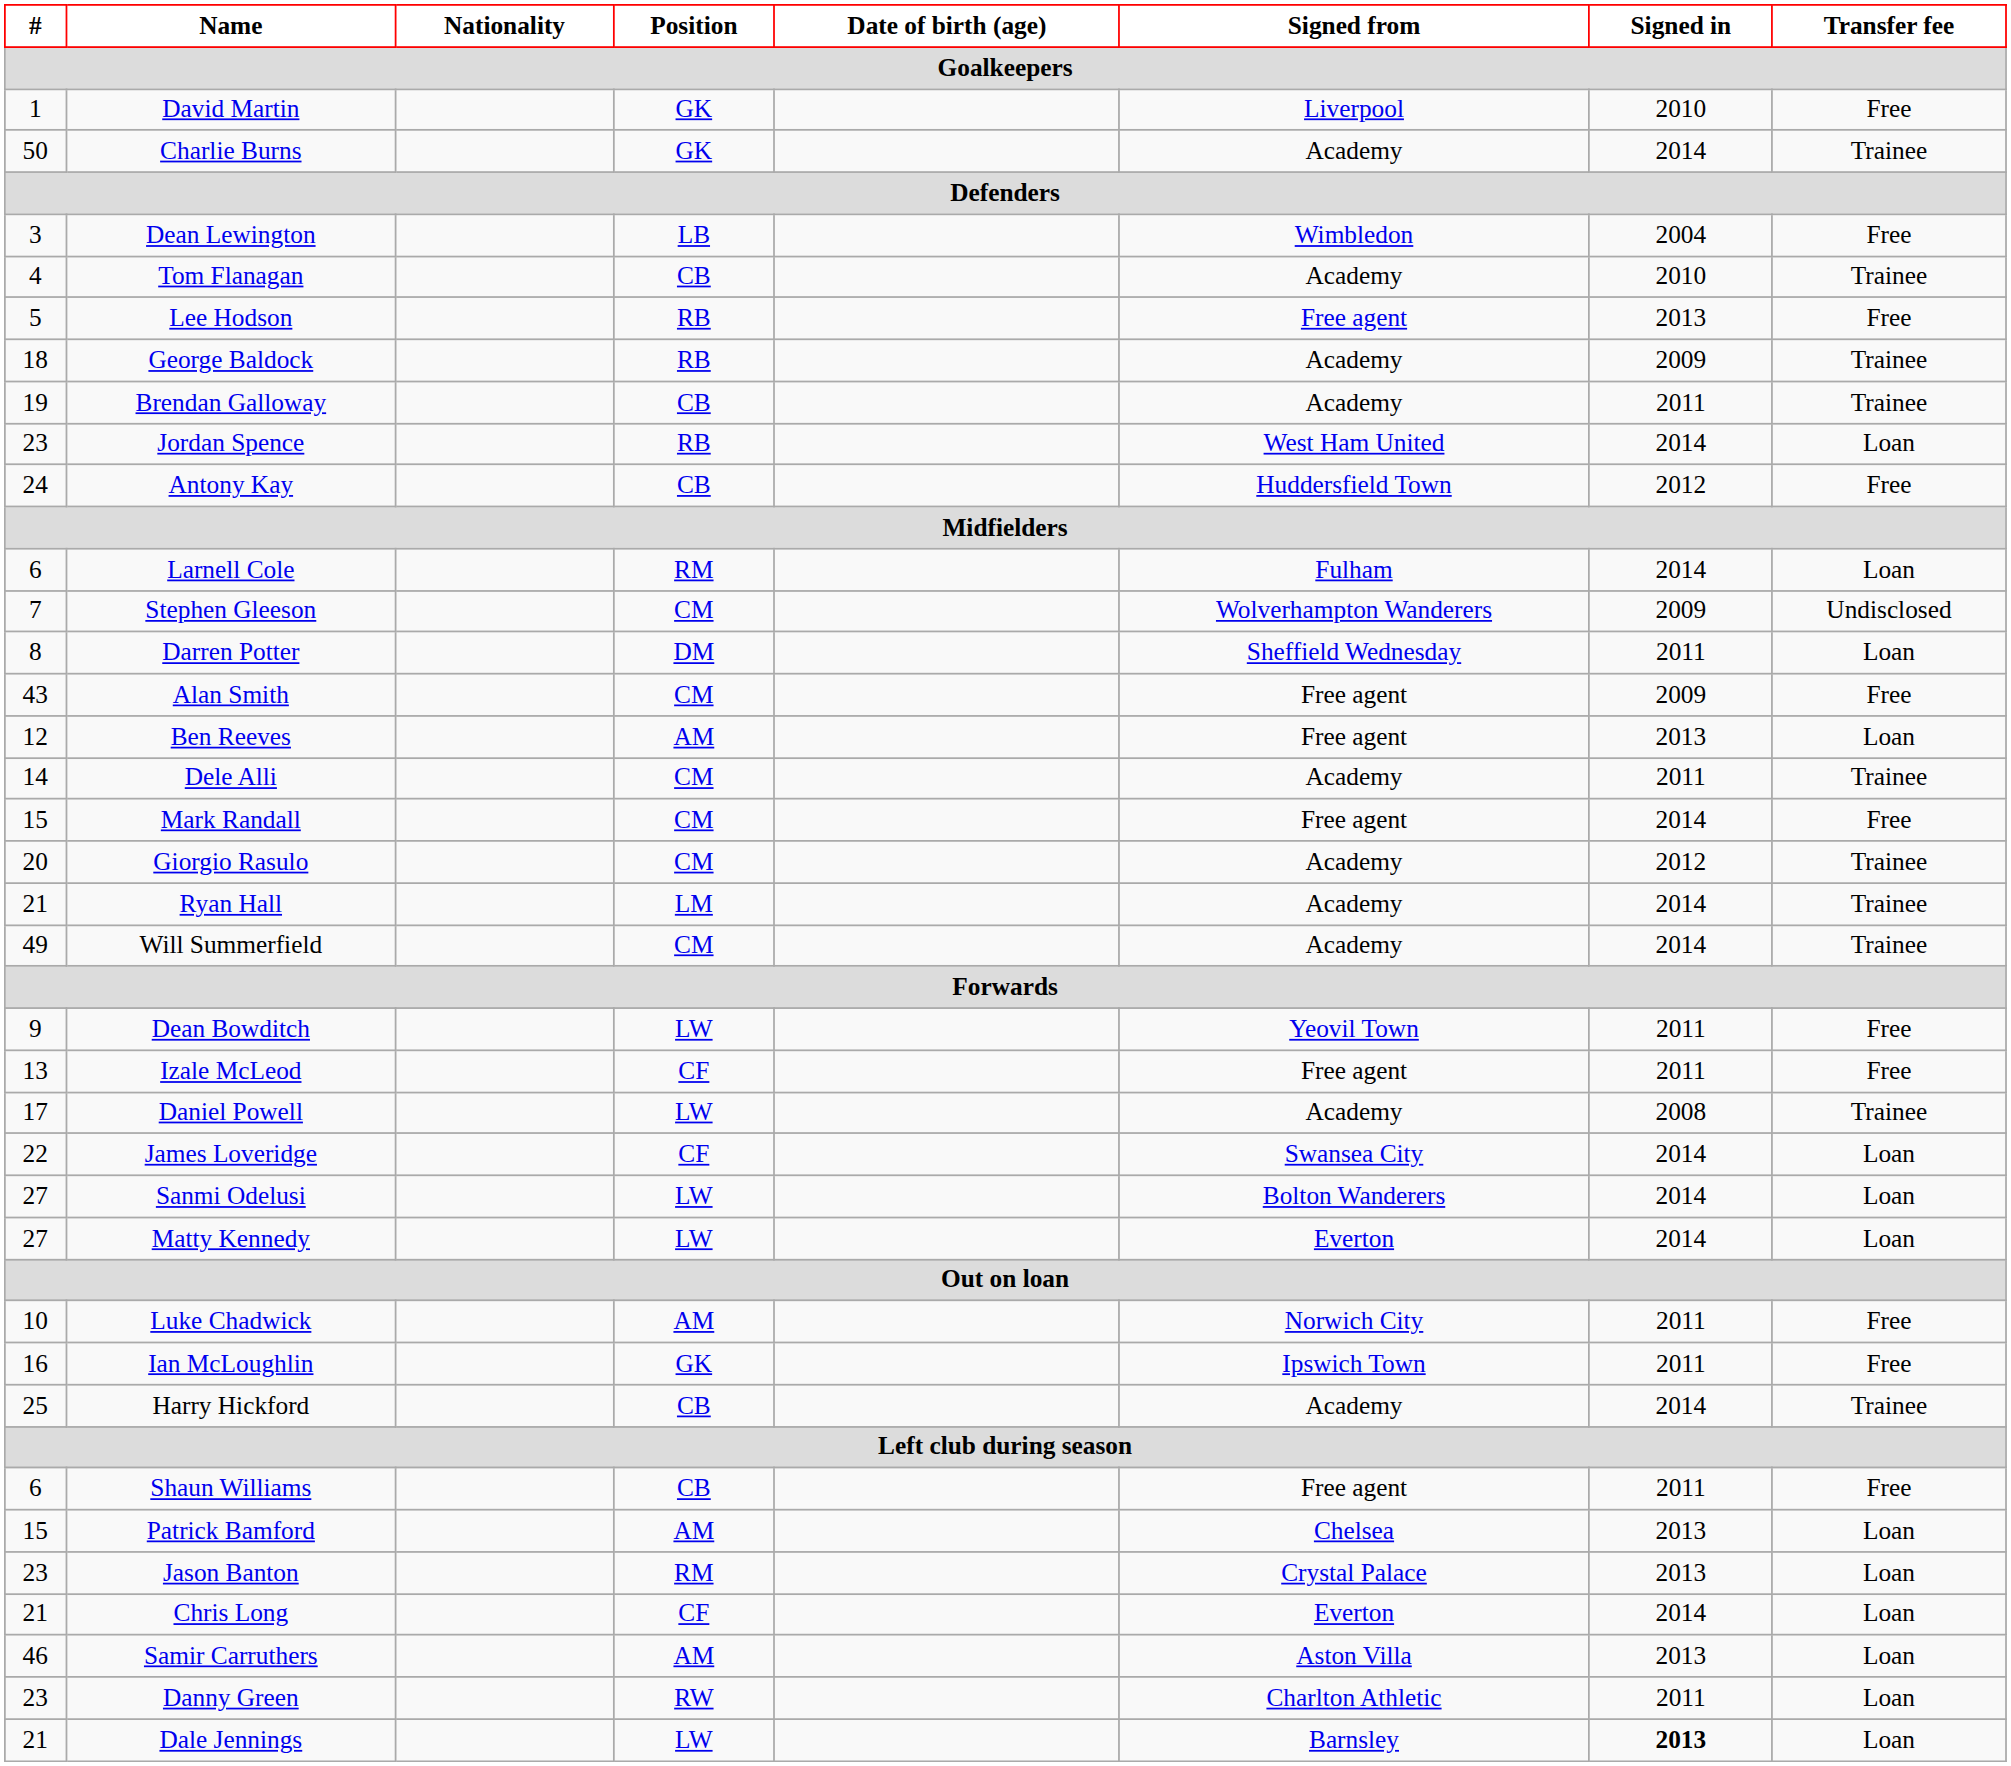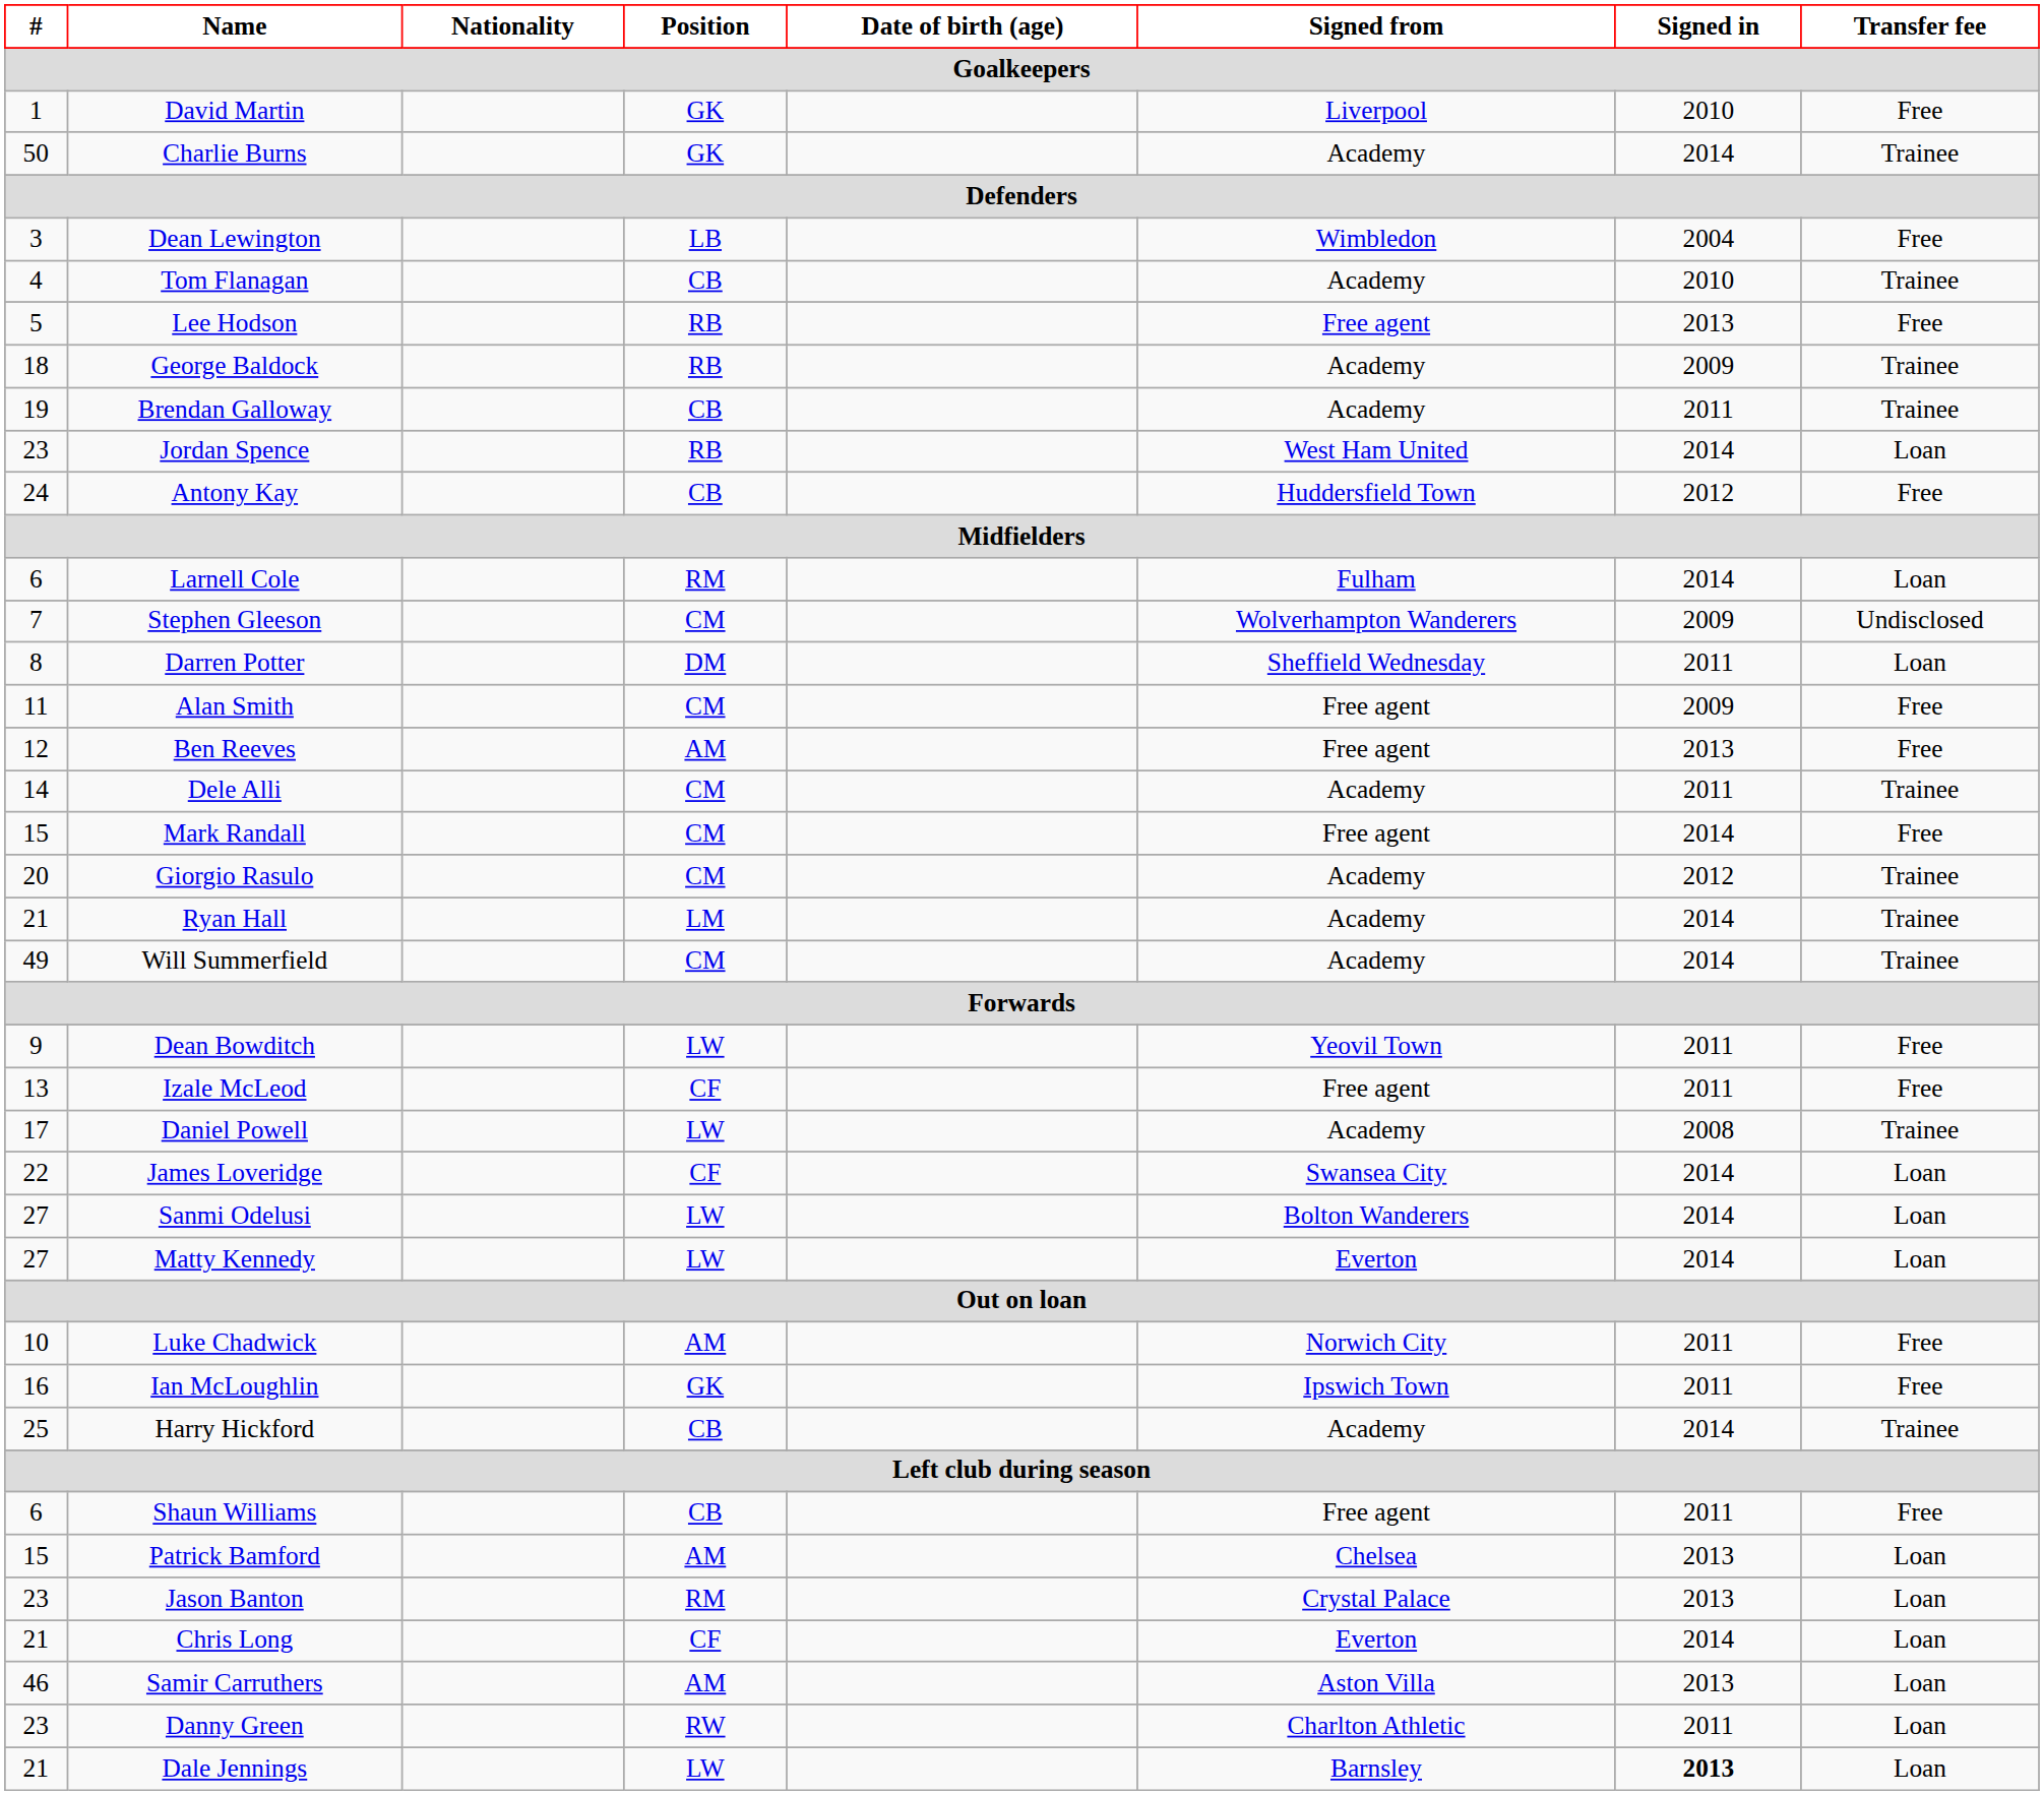Alan Smith | #: 43 -> 11
Ben Reeves | Transfer fee: Loan -> Free
